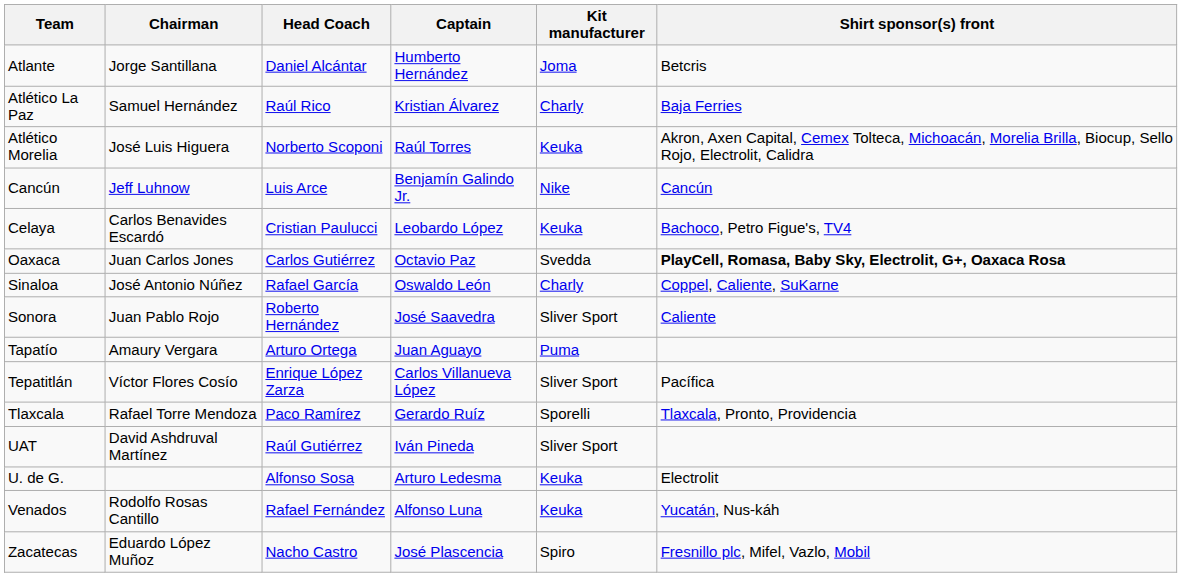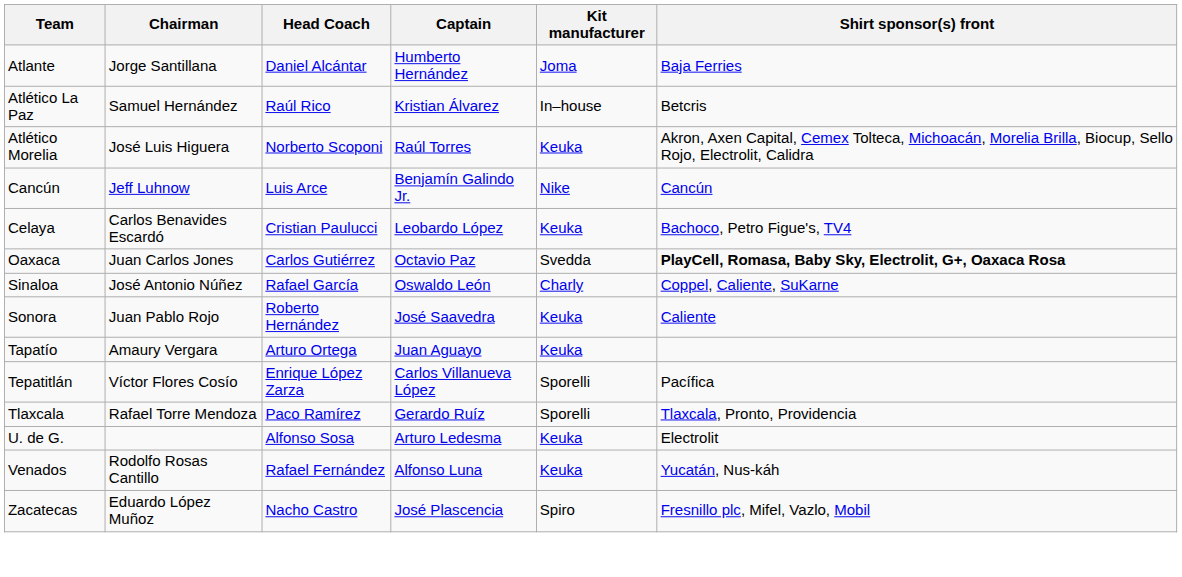Atlante | Shirt sponsor(s) front: Betcris -> Baja Ferries
Atlético La Paz | Kit manufacturer: Charly -> In–house
Atlético La Paz | Shirt sponsor(s) front: Baja Ferries -> Betcris
Sonora | Kit manufacturer: Sliver Sport -> Keuka
Tapatío | Kit manufacturer: Puma -> Keuka
Tepatitlán | Kit manufacturer: Sliver Sport -> Sporelli
- row: UAT | David Ashdruval Martínez | Raúl Gutiérrez | Iván Pineda | Sliver Sport
